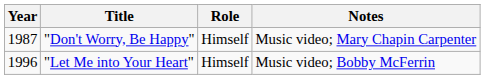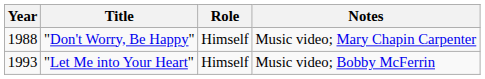"Don't Worry, Be Happy" | Year: 1987 -> 1988
"Let Me into Your Heart" | Year: 1996 -> 1993
